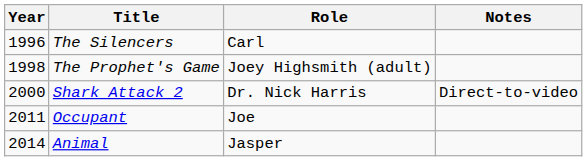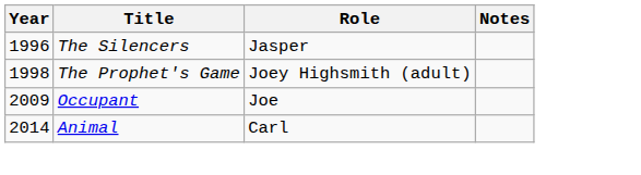The Silencers | Role: Carl -> Jasper
- row: 2000 | Shark Attack 2 | Dr. Nick Harris | Direct-to-video
Occupant | Year: 2011 -> 2009
Animal | Role: Jasper -> Carl
